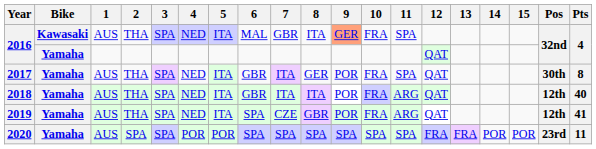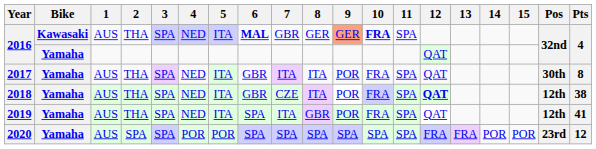2016 / THA | 6: normal -> bold
2016 / THA | 8: ITA -> GER
2016 / THA | 10: normal -> bold
2017 | 8: GER -> ITA
2018 | 7: ITA -> CZE
2018 | 11: ARG -> SPA
2018 | 12: normal -> bold
2018 | Pts: 40 -> 38
2019 | 7: CZE -> ITA
2019 | 11: ARG -> SPA
2020 | Pts: 11 -> 12
